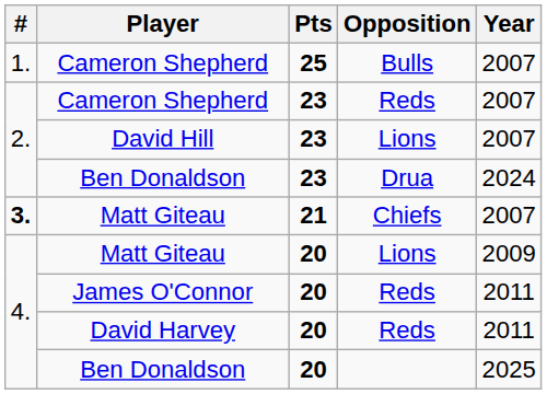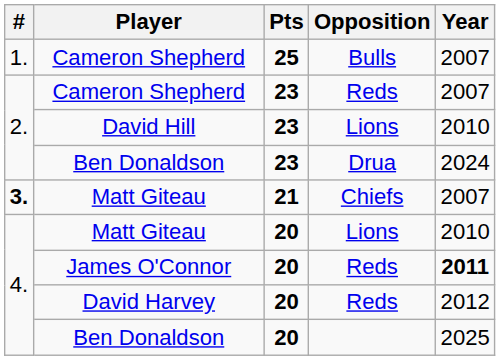David Hill | Year: 2007 -> 2010
Matt Giteau / Lions | Year: 2009 -> 2010
James O'Connor | Year: normal -> bold
David Harvey | Year: 2011 -> 2012
